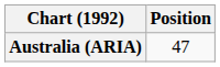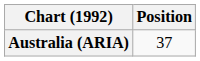Australia (ARIA) | Position: 47 -> 37
